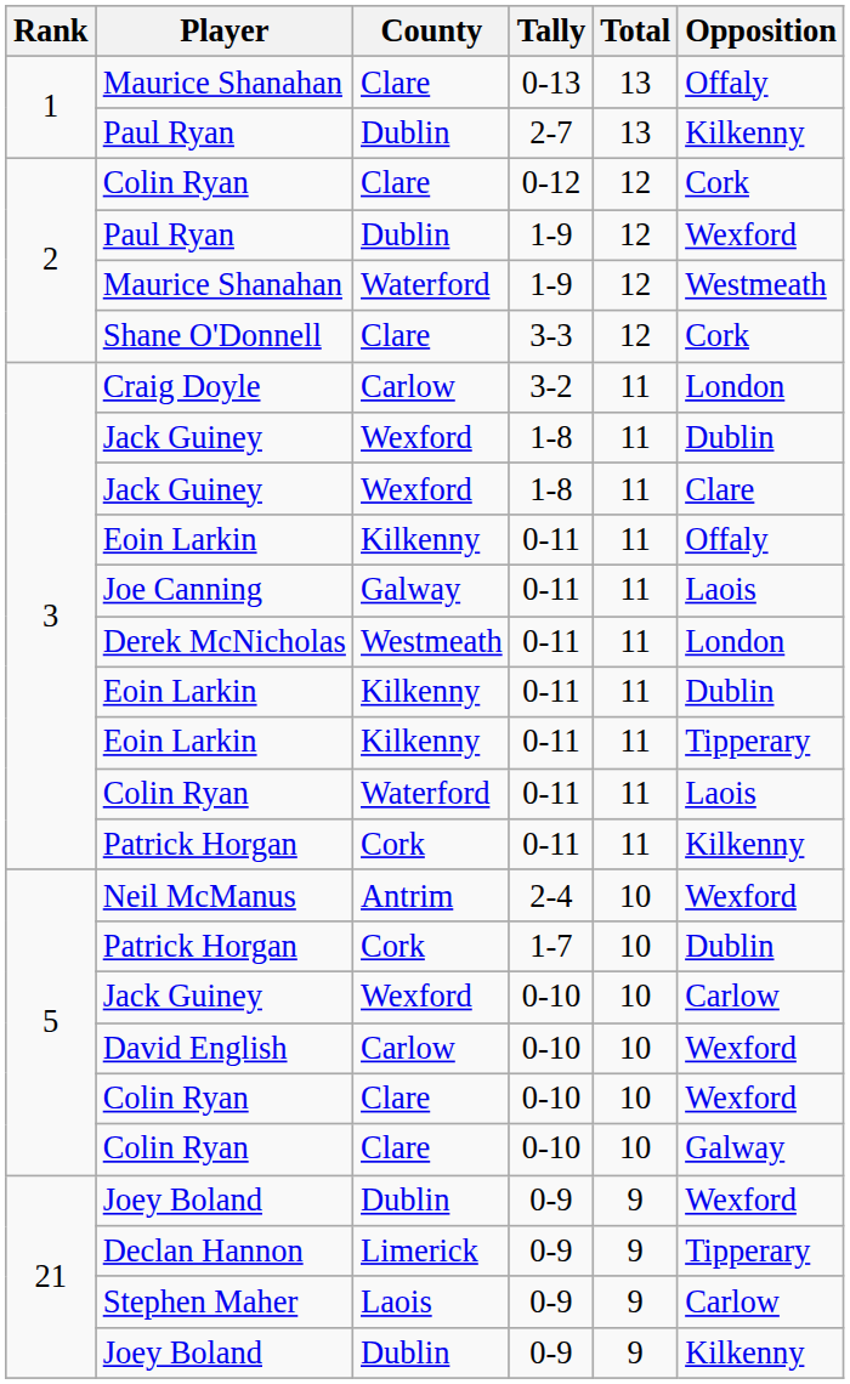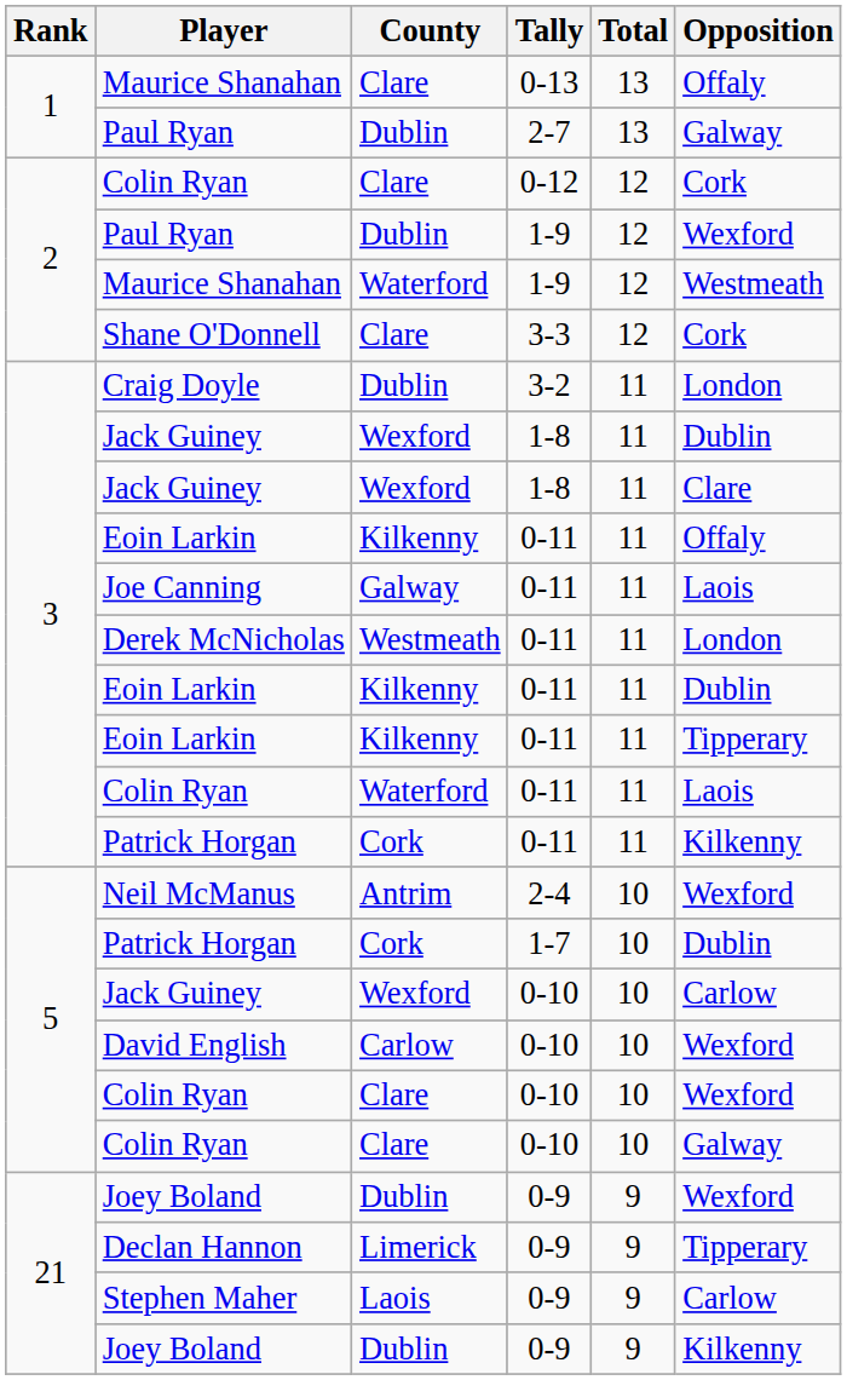Paul Ryan / 2-7 | Opposition: Kilkenny -> Galway
Craig Doyle | County: Carlow -> Dublin
